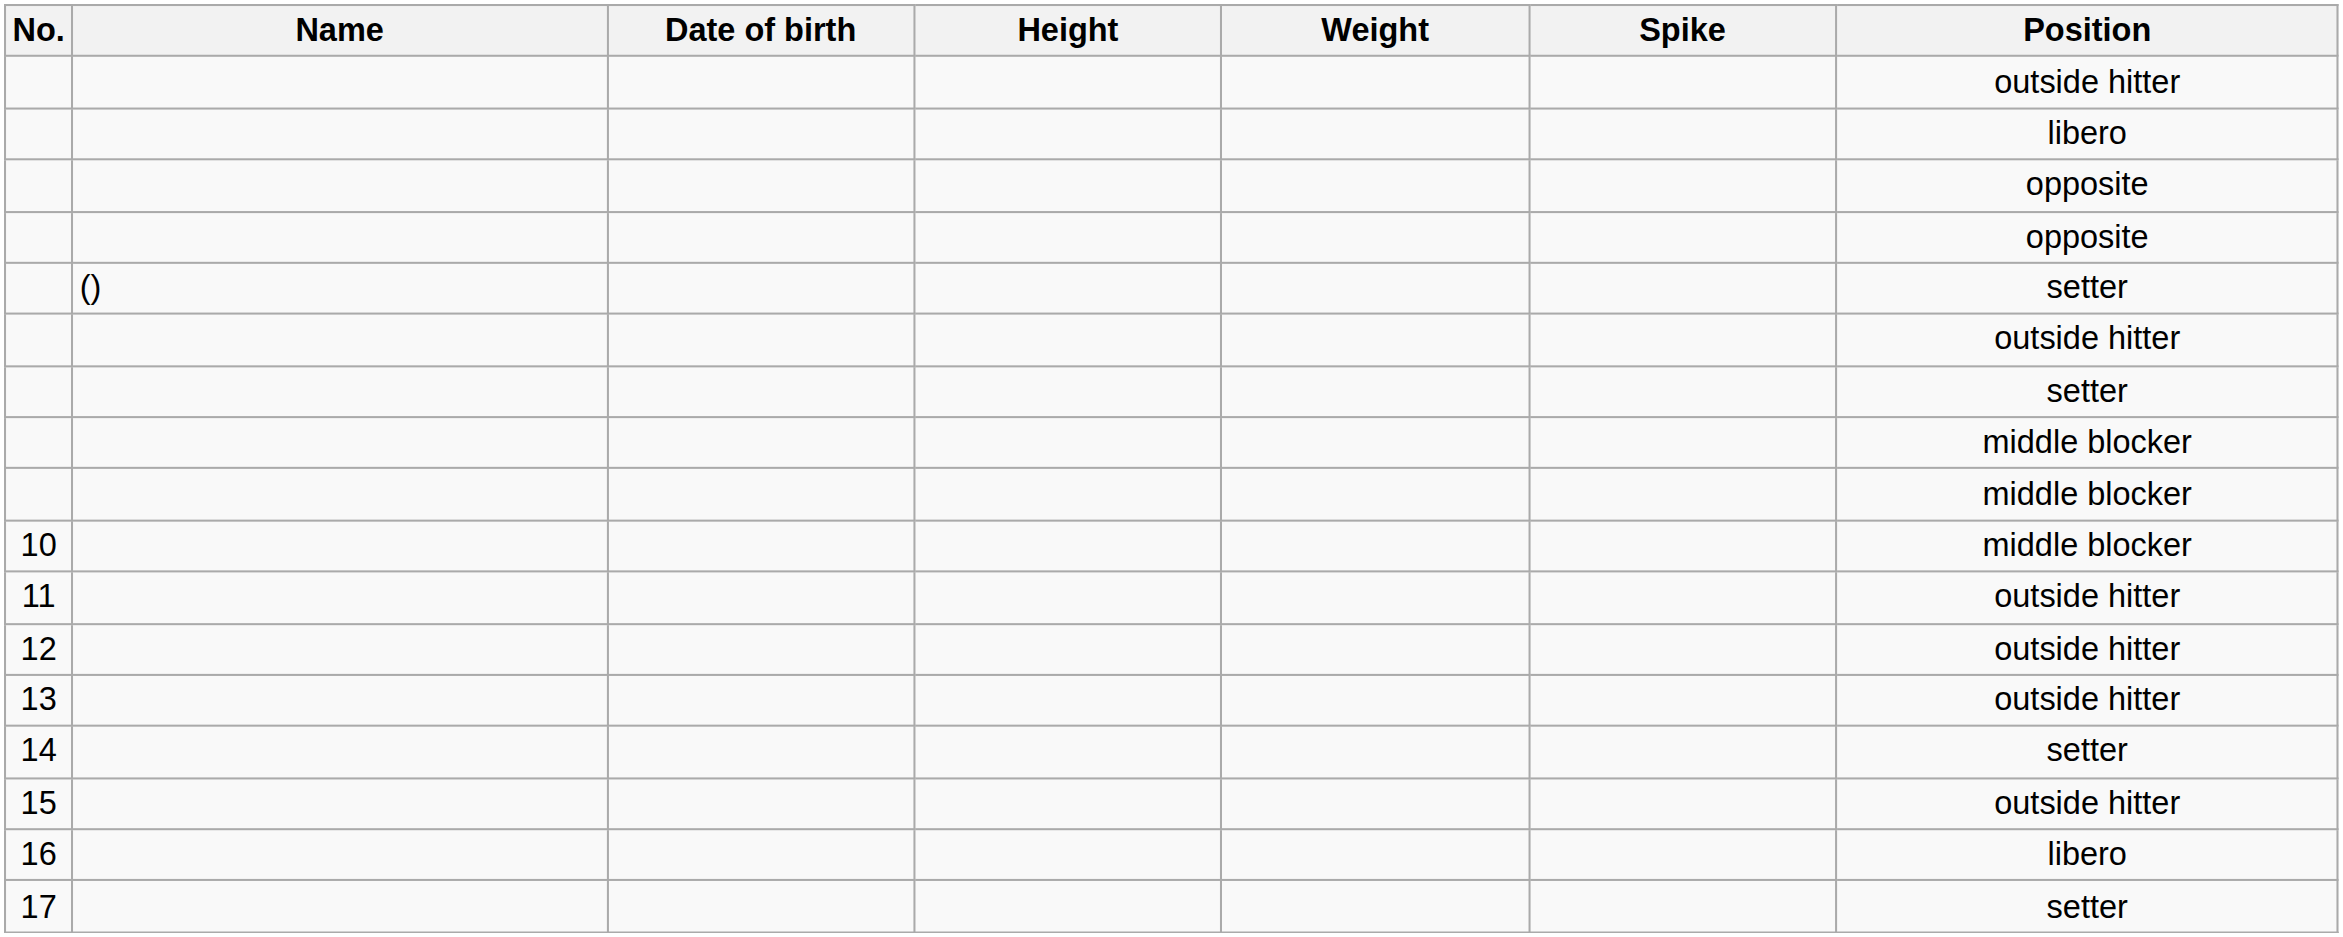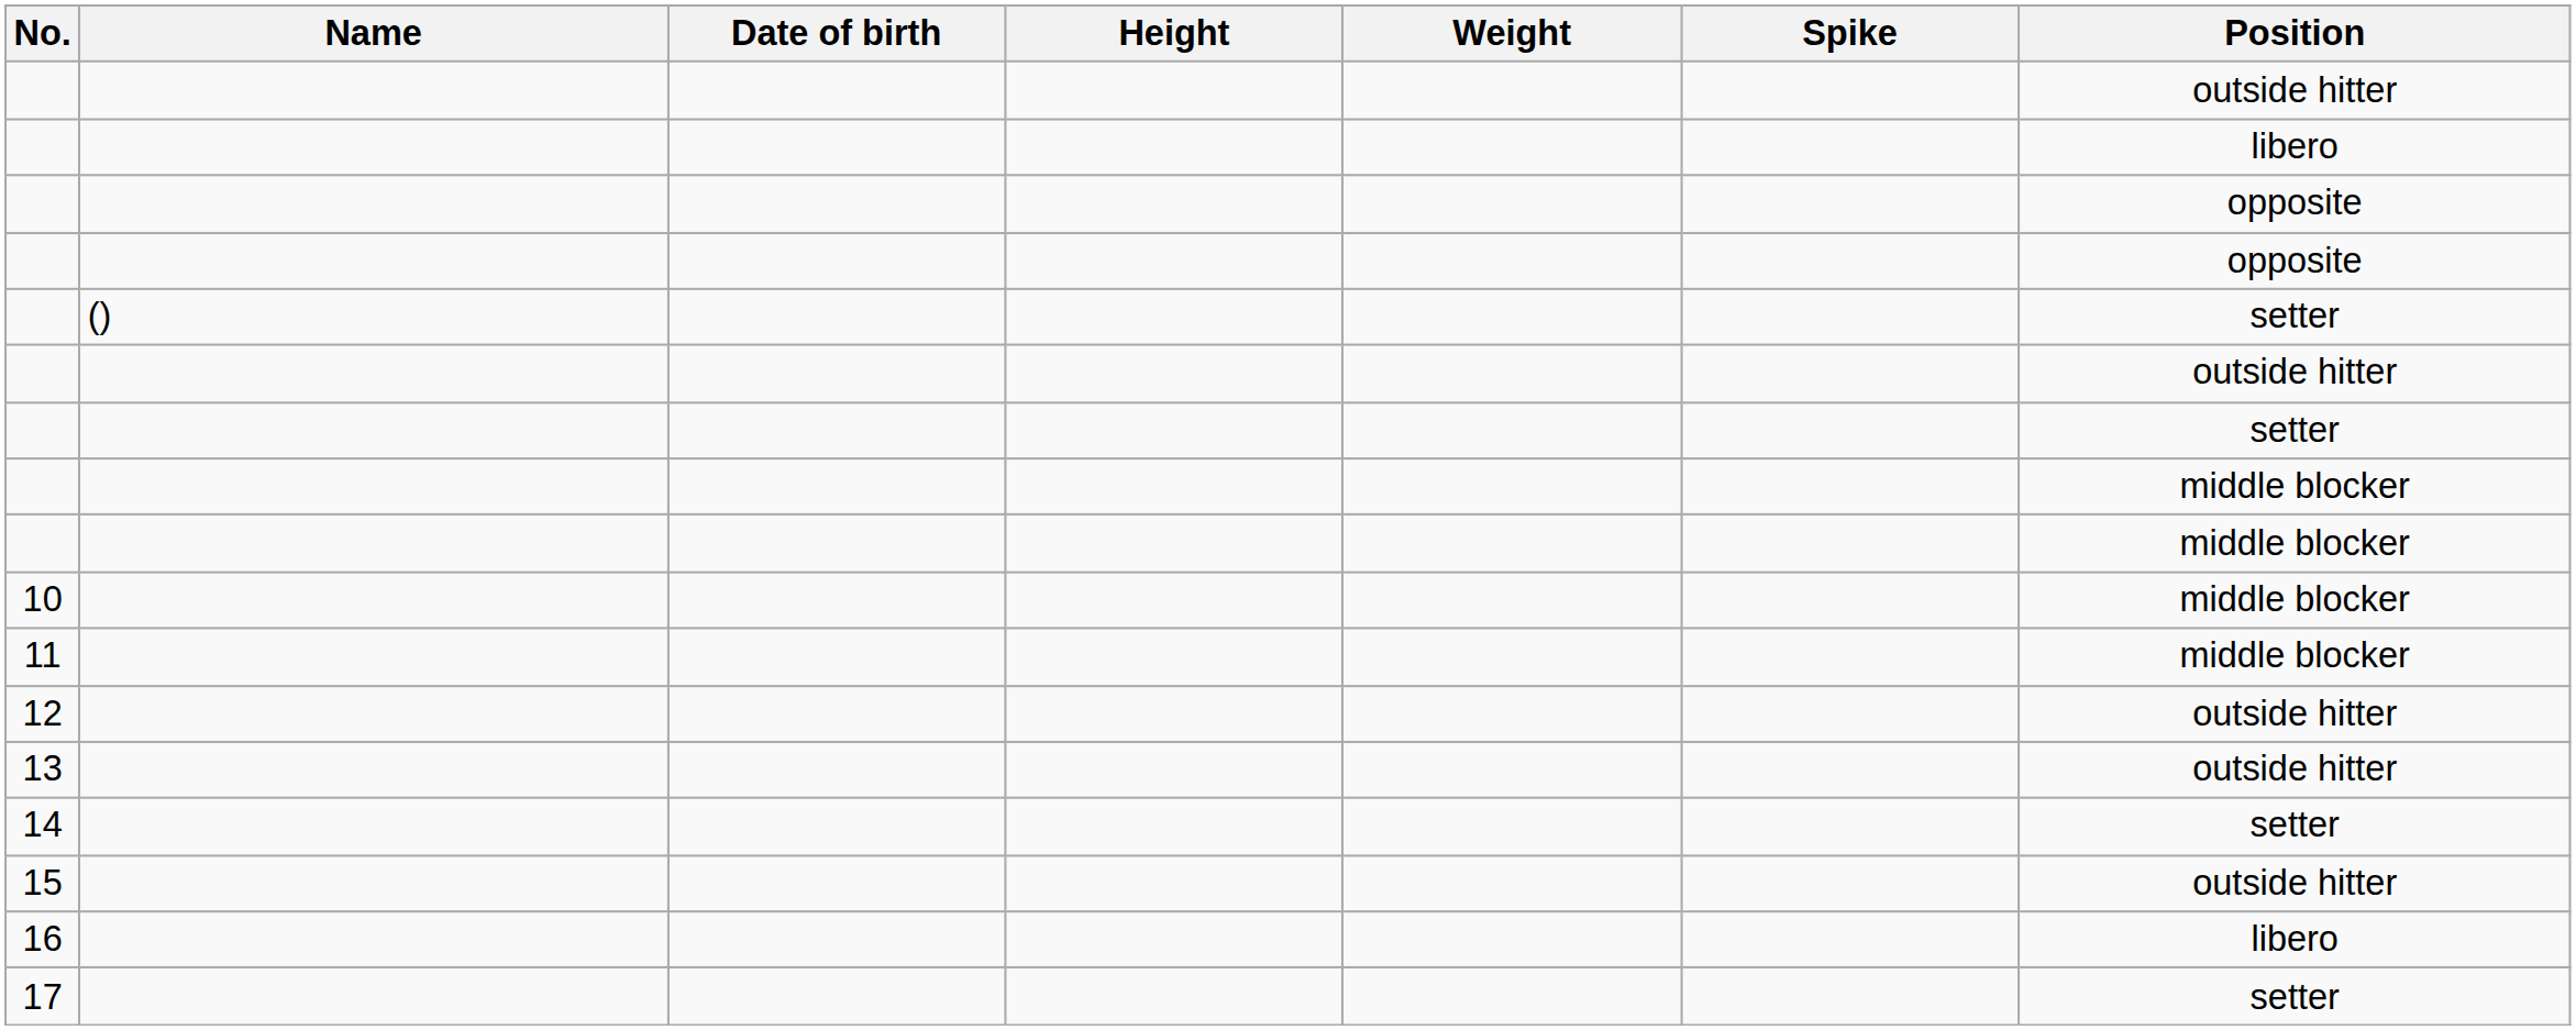11 | Position: outside hitter -> middle blocker
